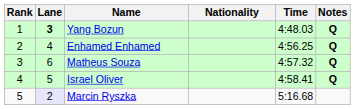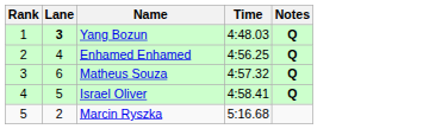- column: Nationality
Marcin Ryszka | Lane: lavender background -> no background
